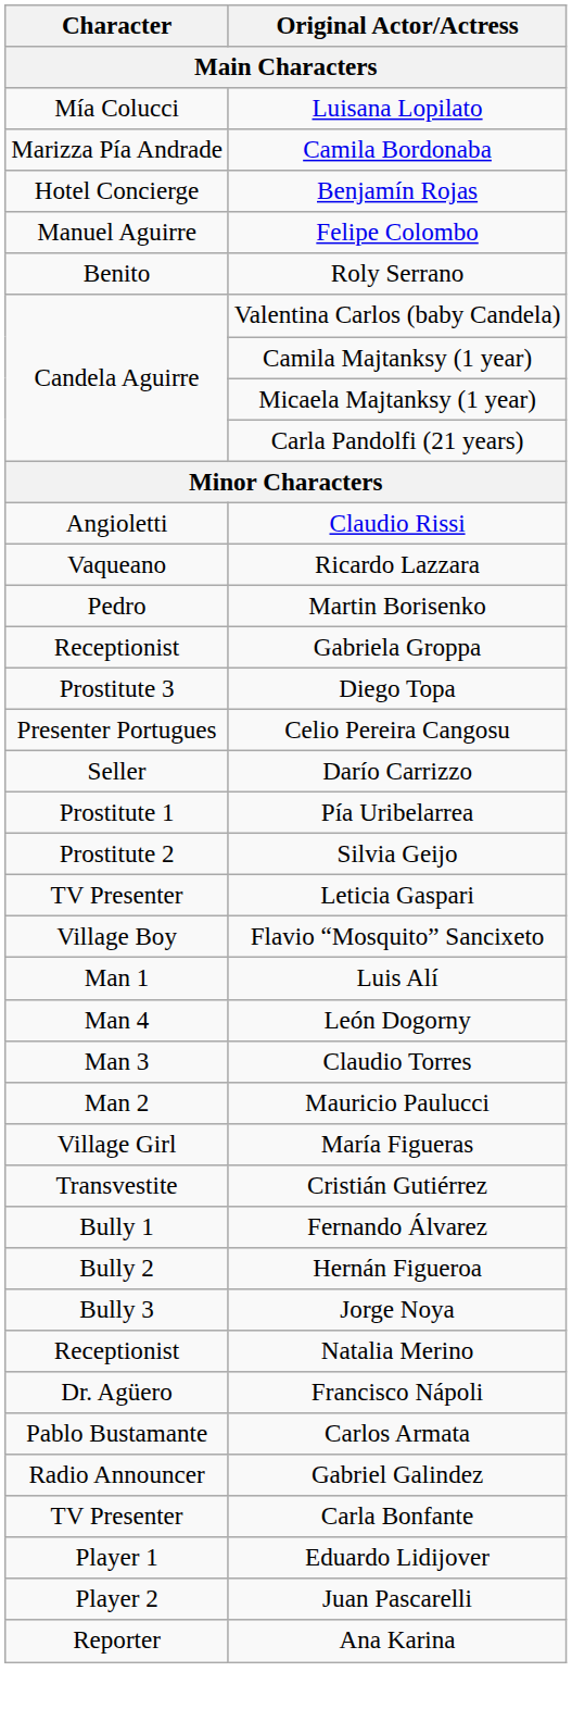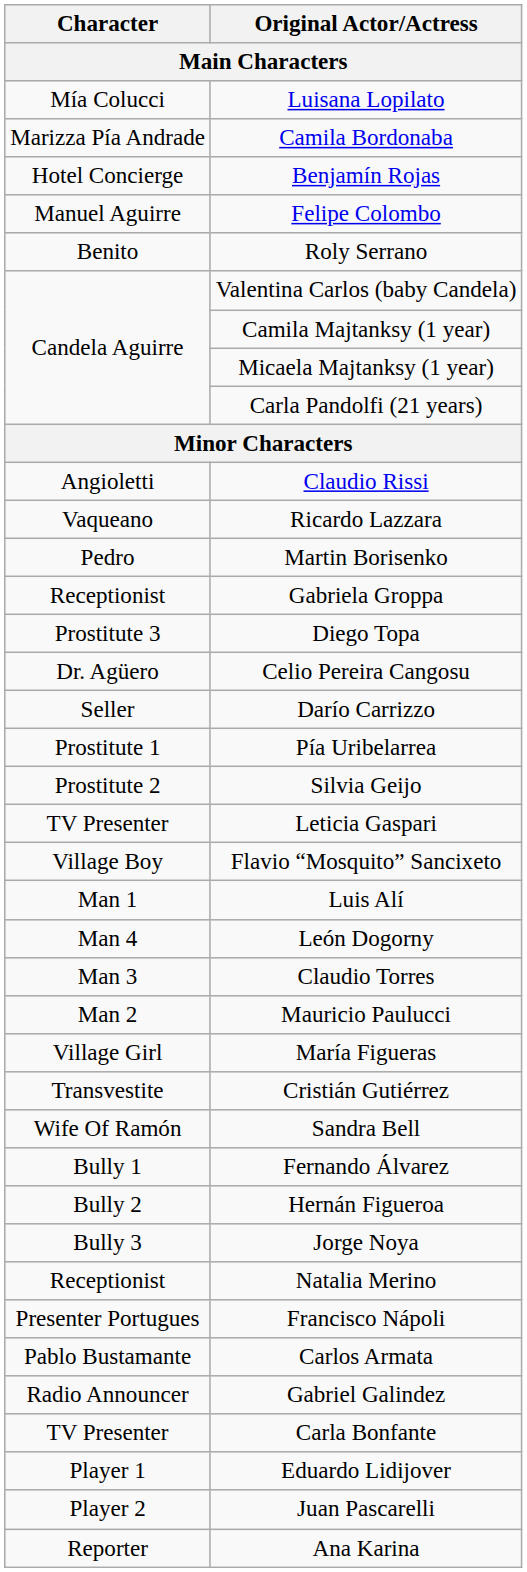Celio Pereira Cangosu | Character: Presenter Portugues -> Dr. Agüero
+ row: Wife Of Ramón | Sandra Bell
Francisco Nápoli | Character: Dr. Agüero -> Presenter Portugues
